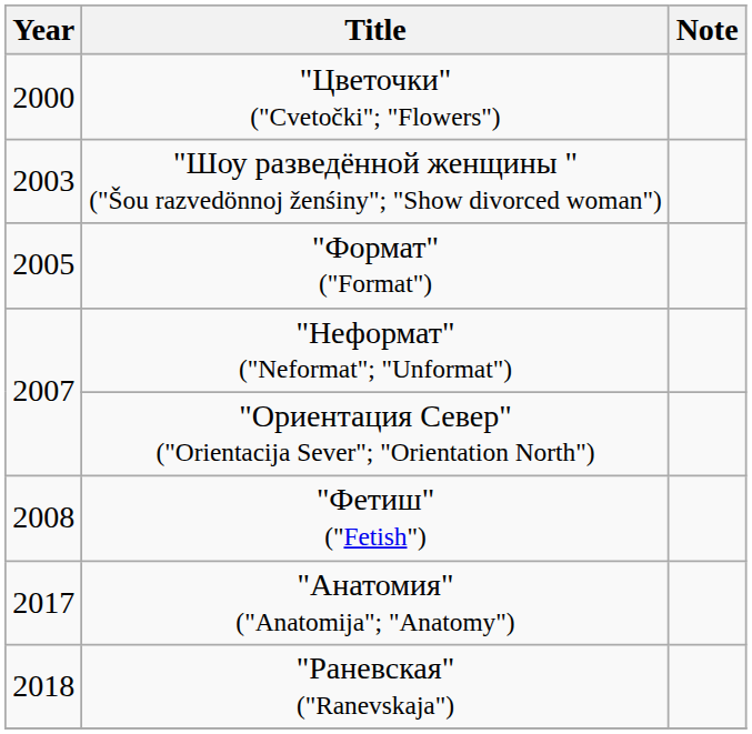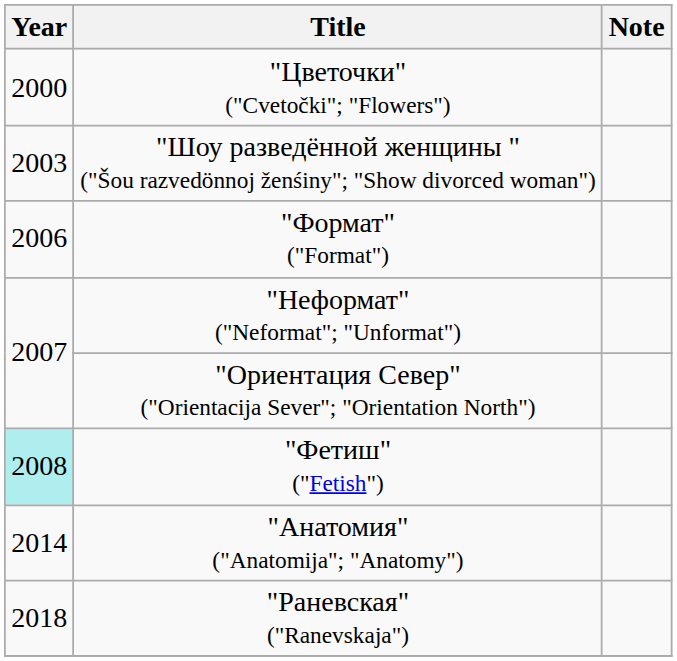"Формат" ("Format") | Year: 2005 -> 2006
"Фетиш" ("Fetish") | Year: no background -> paleturquoise background
"Анатомия" ("Anatomija"; "Anatomy") | Year: 2017 -> 2014
